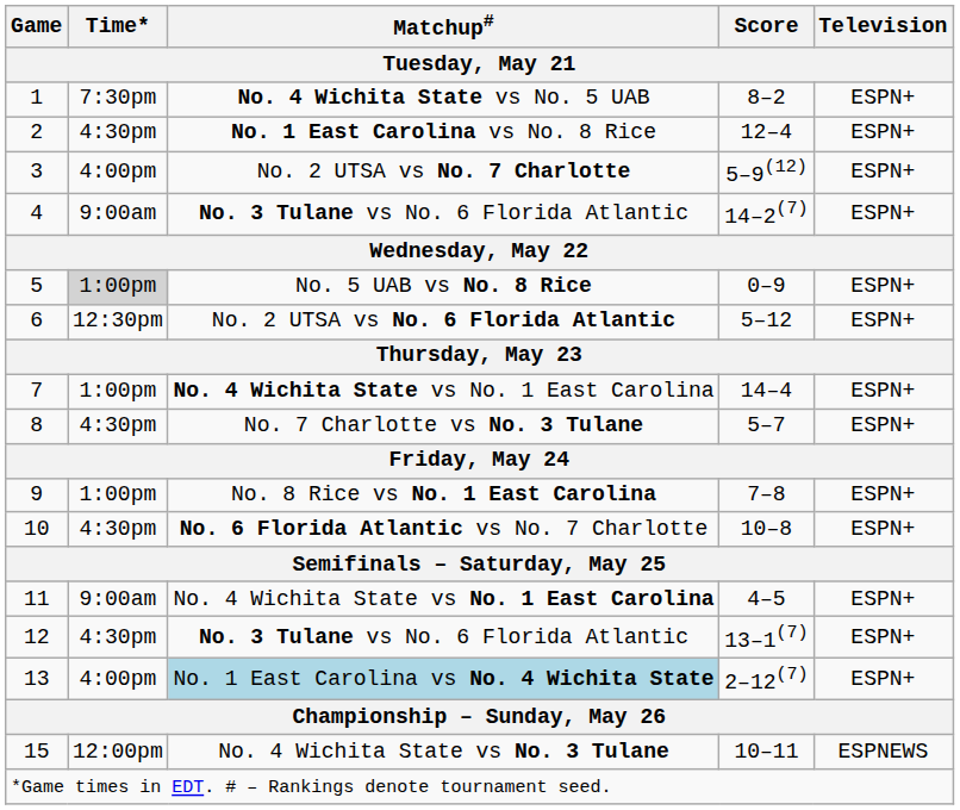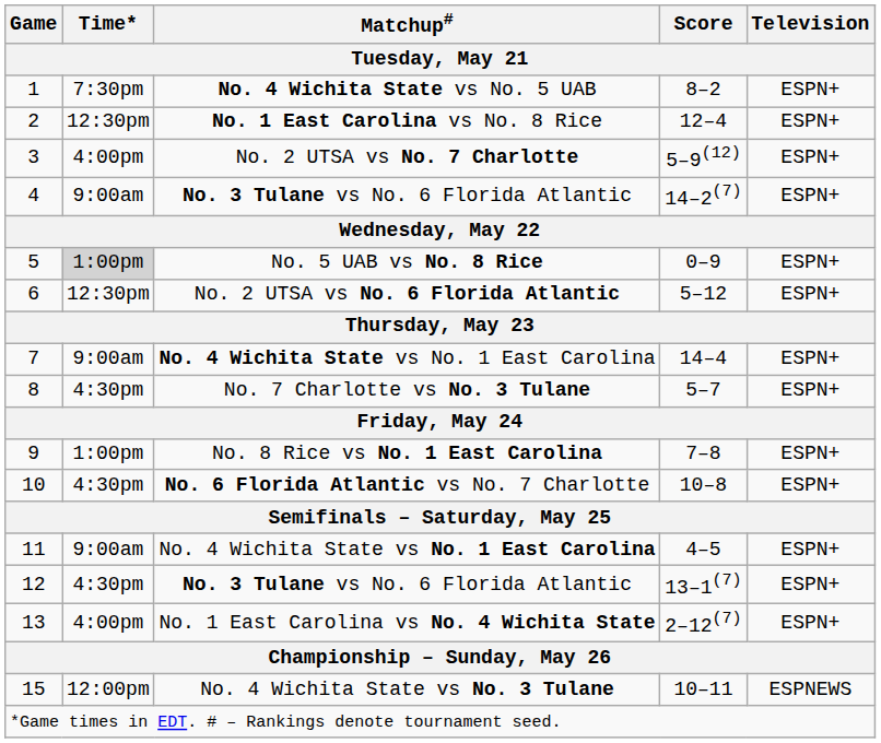2 | Time*: 4:30pm -> 12:30pm
7 | Time*: 1:00pm -> 9:00am
13 | Matchup#: lightblue background -> no background
